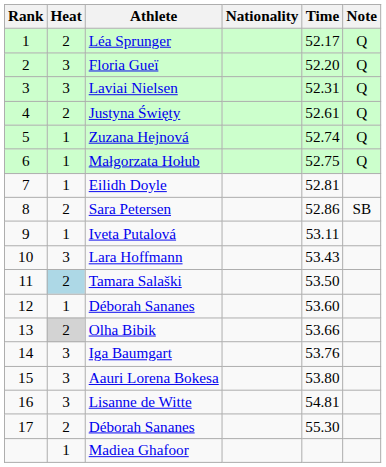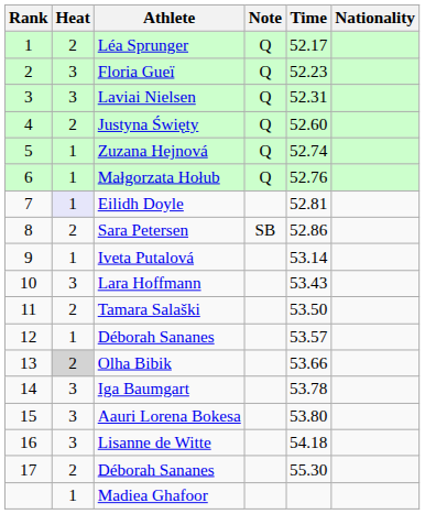columns swapped: Nationality <-> Note
Floria Gueï | Time: 52.20 -> 52.23
Justyna Święty | Time: 52.61 -> 52.60
Małgorzata Hołub | Time: 52.75 -> 52.76
Eilidh Doyle | Heat: no background -> lavender background
Iveta Putalová | Time: 53.11 -> 53.14
Tamara Salaški | Heat: lightblue background -> no background
12 / Déborah Sananes | Time: 53.60 -> 53.57
Iga Baumgart | Time: 53.76 -> 53.78
Lisanne de Witte | Time: 54.81 -> 54.18
